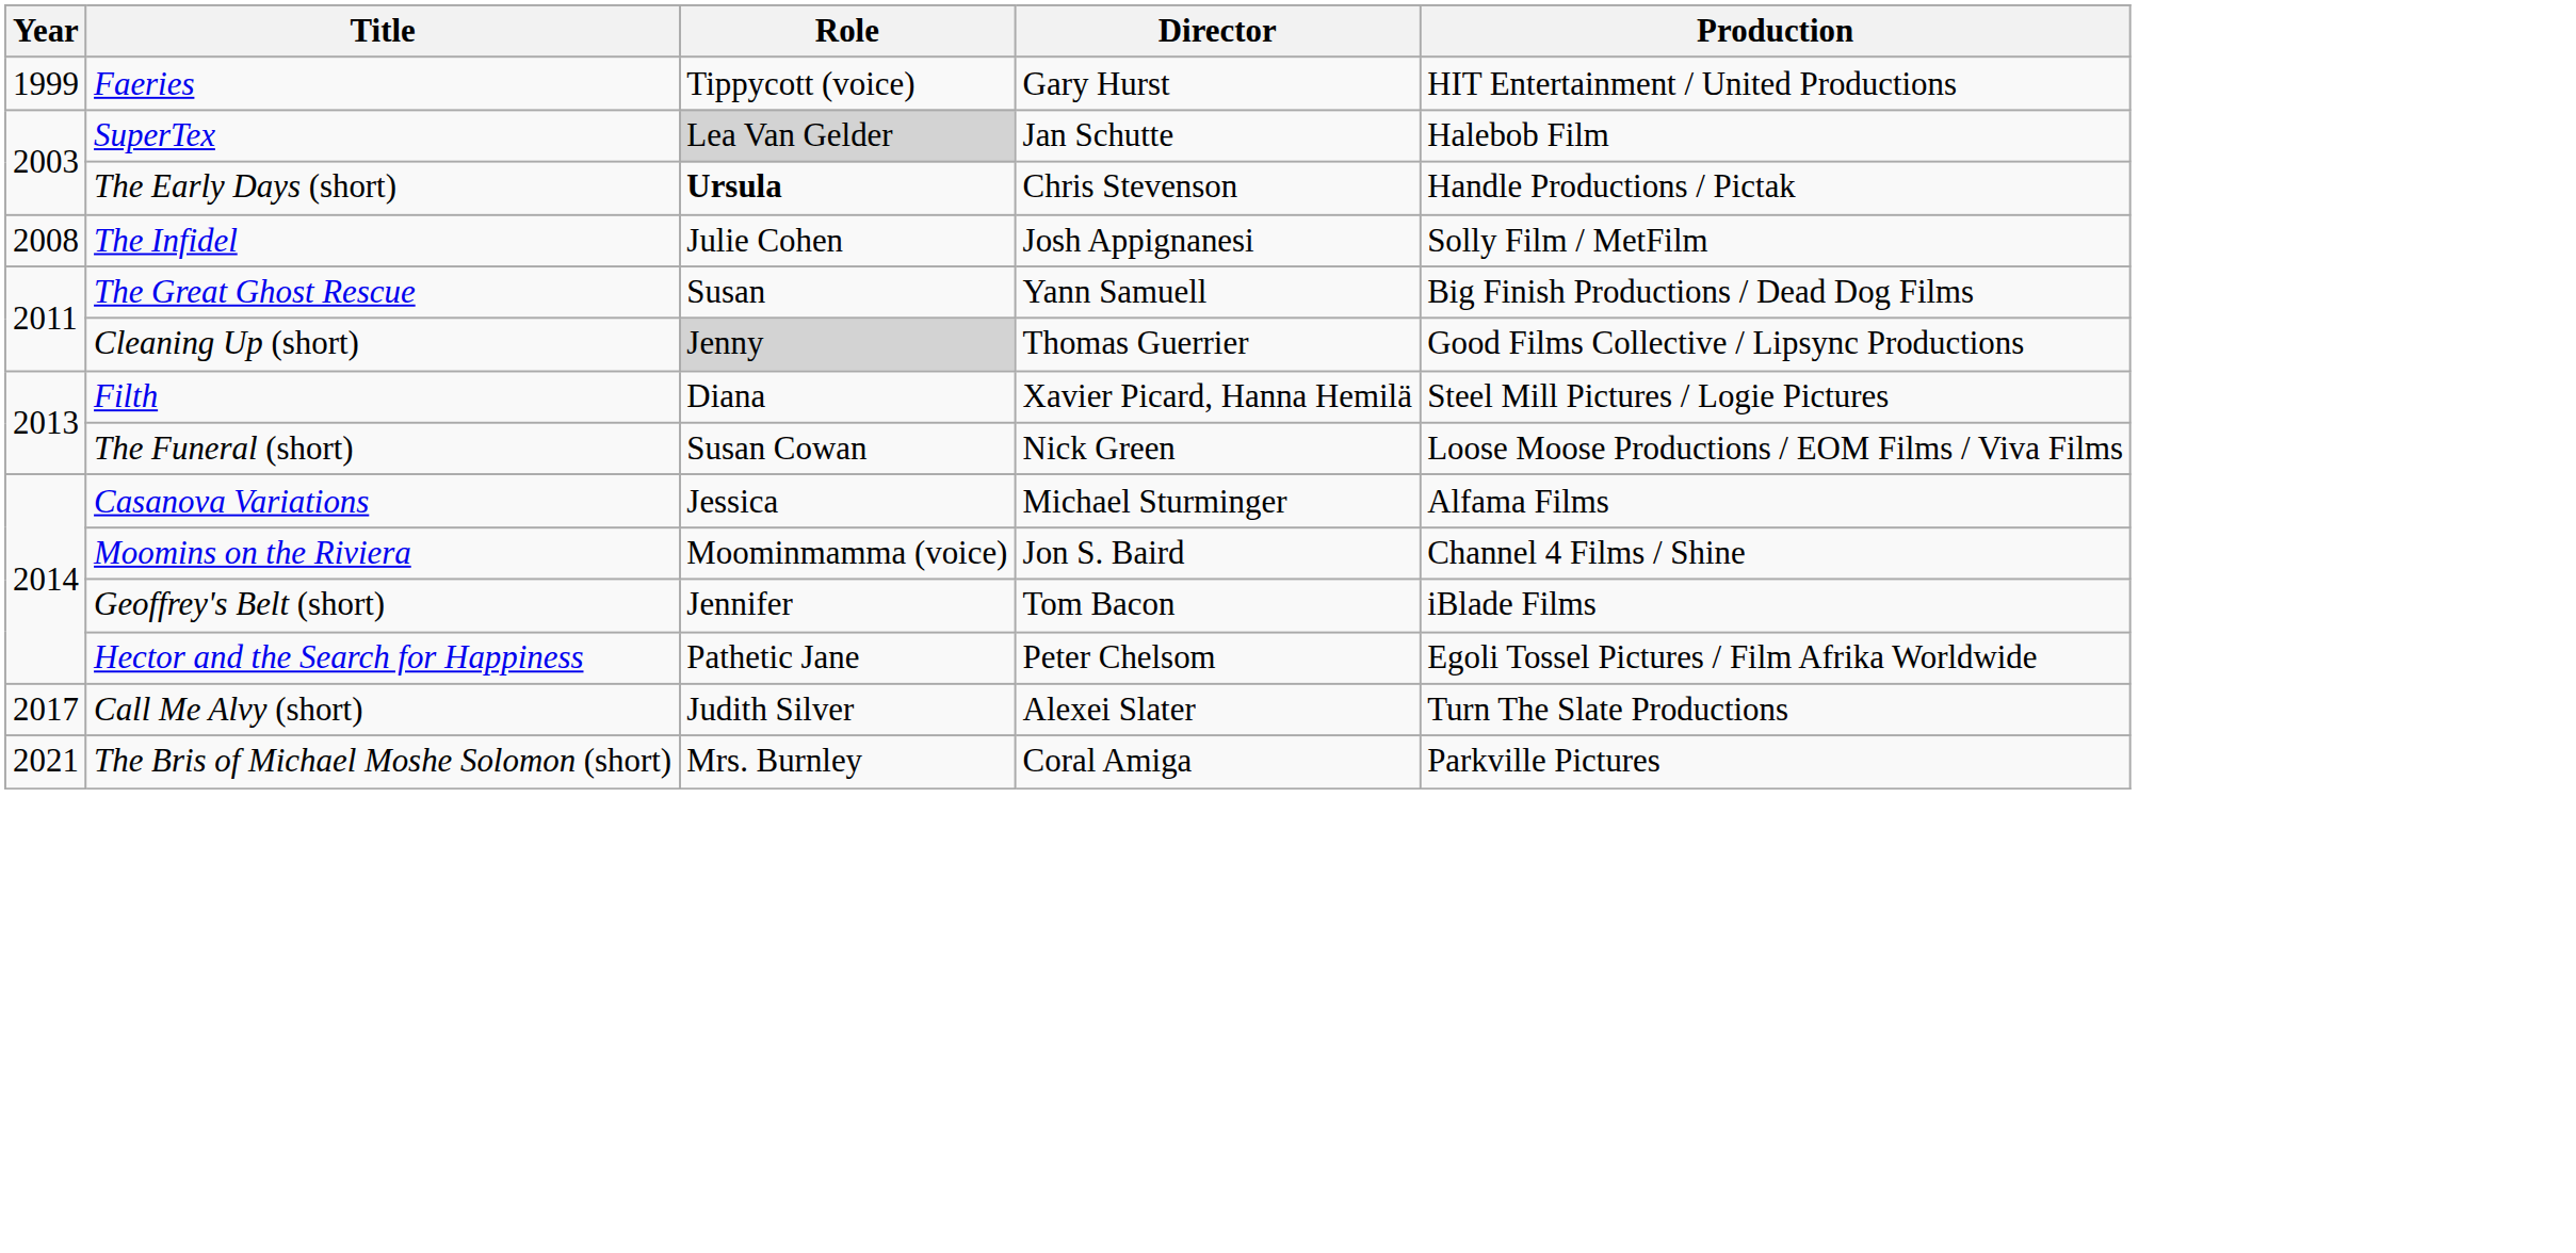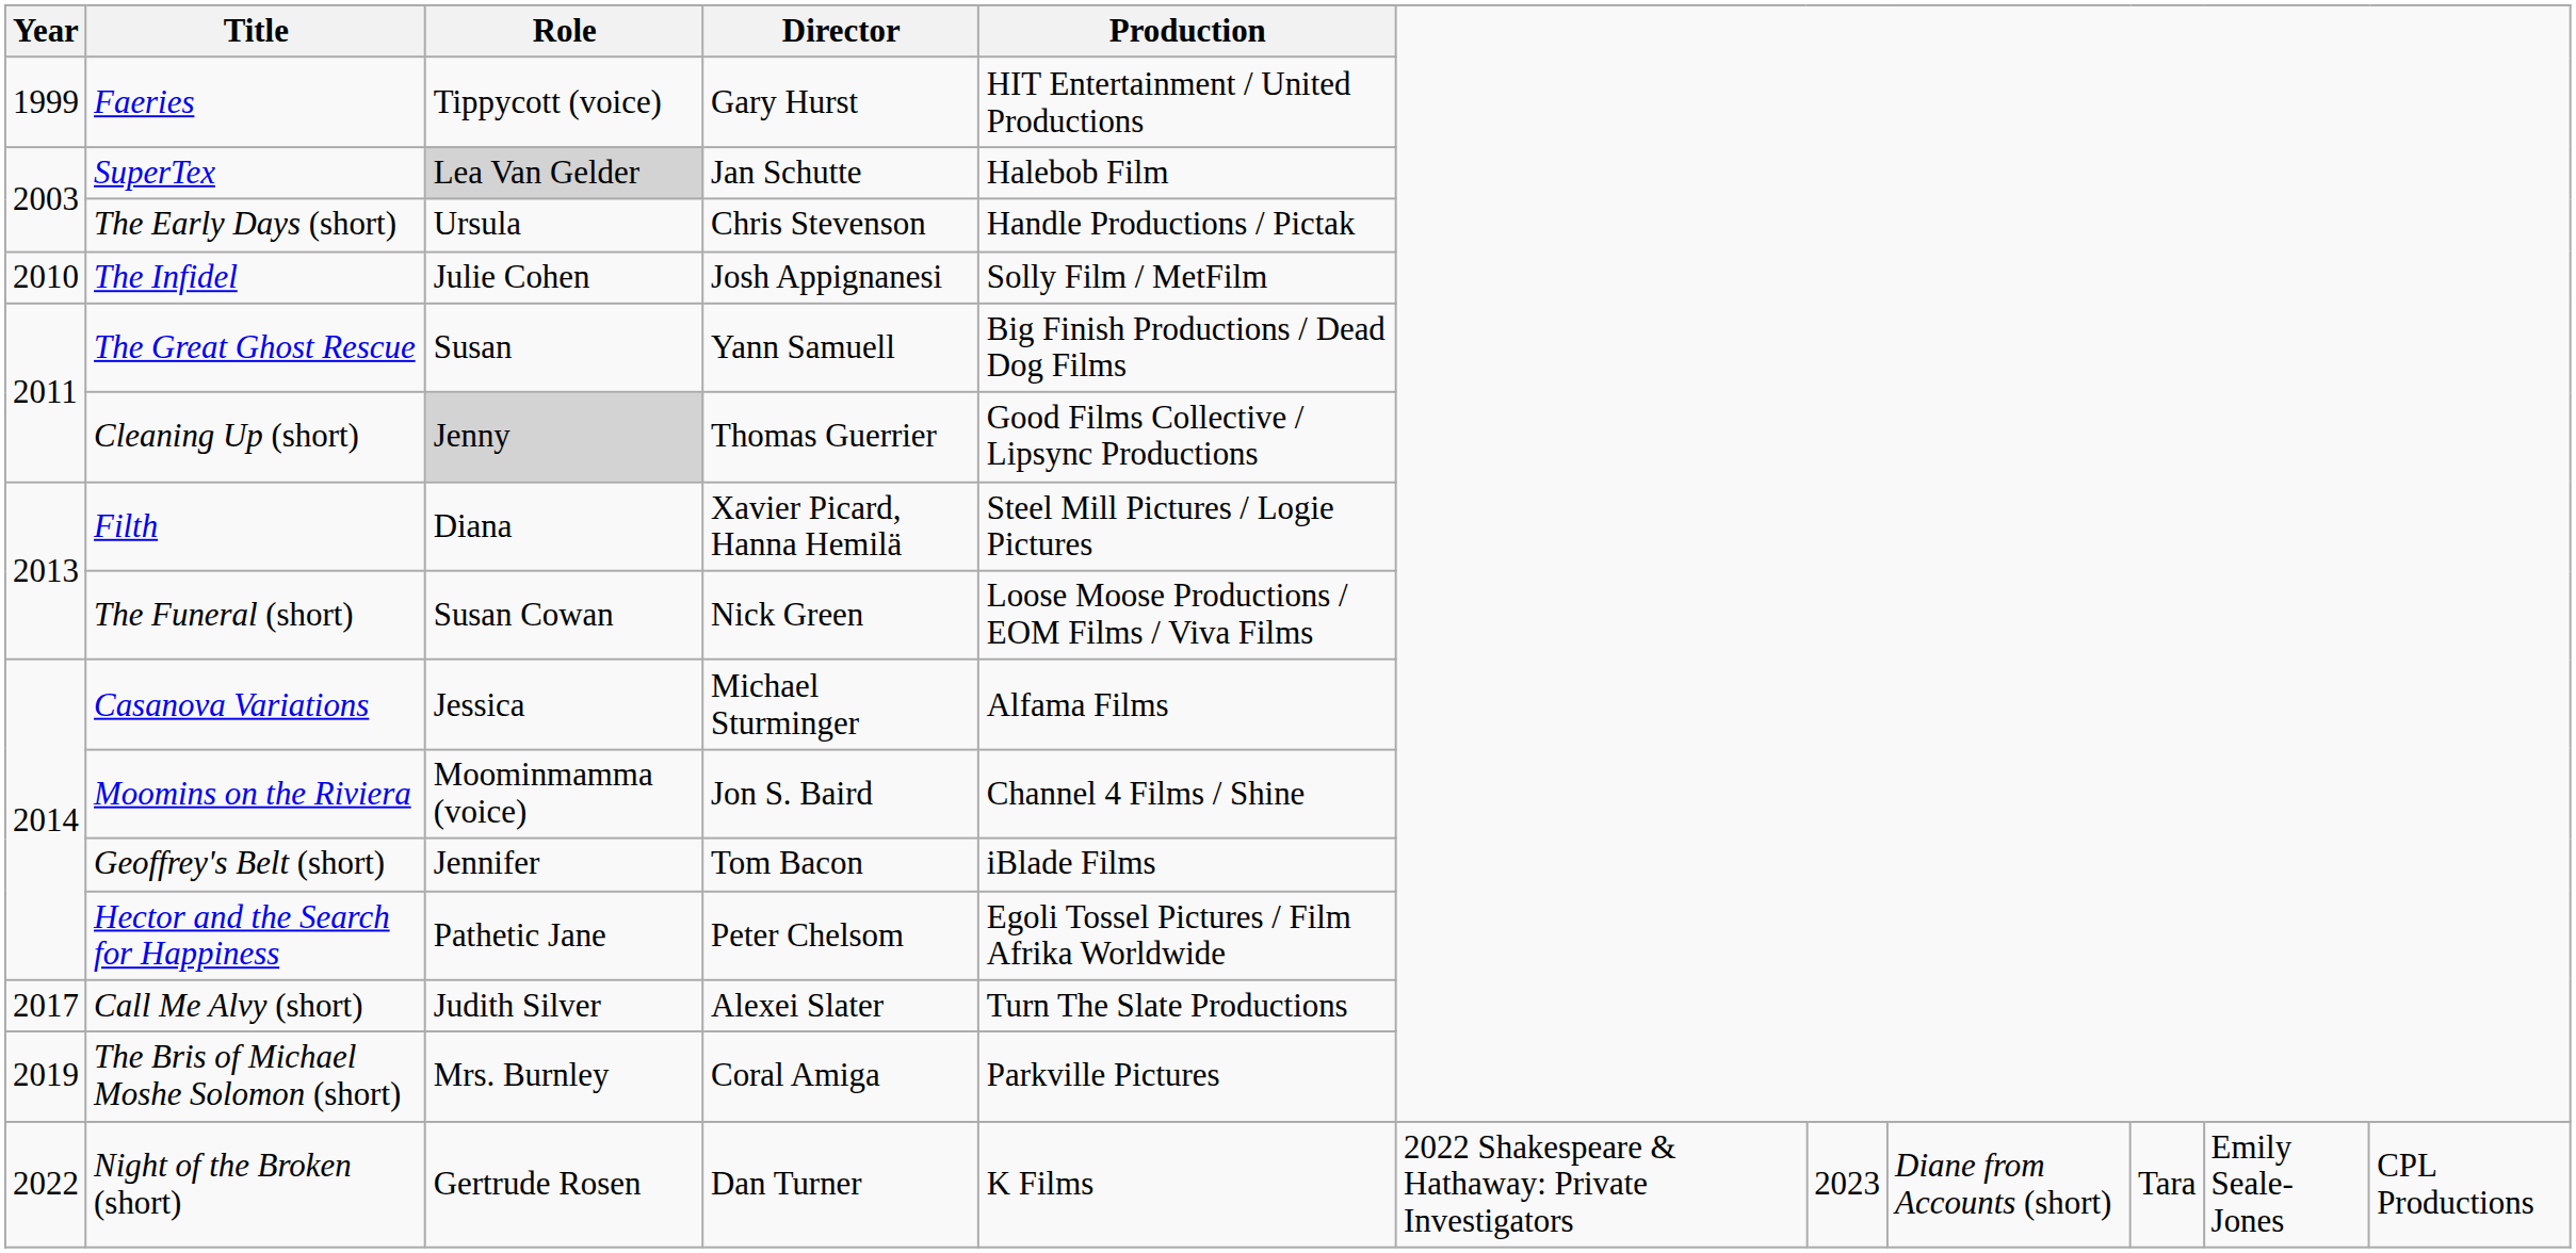The Early Days (short) | Role: bold -> normal
The Infidel | Year: 2008 -> 2010
The Bris of Michael Moshe Solomon (short) | Year: 2021 -> 2019
+ row: 2022 | Night of the Broken (short) | Gertrude Rosen | Dan Turner | K Films | 2022 Shakespeare & Hathaway: Private Investigators | 2023 | Diane from Accounts (short) | Tara | Emily Seale-Jones | CPL Productions
